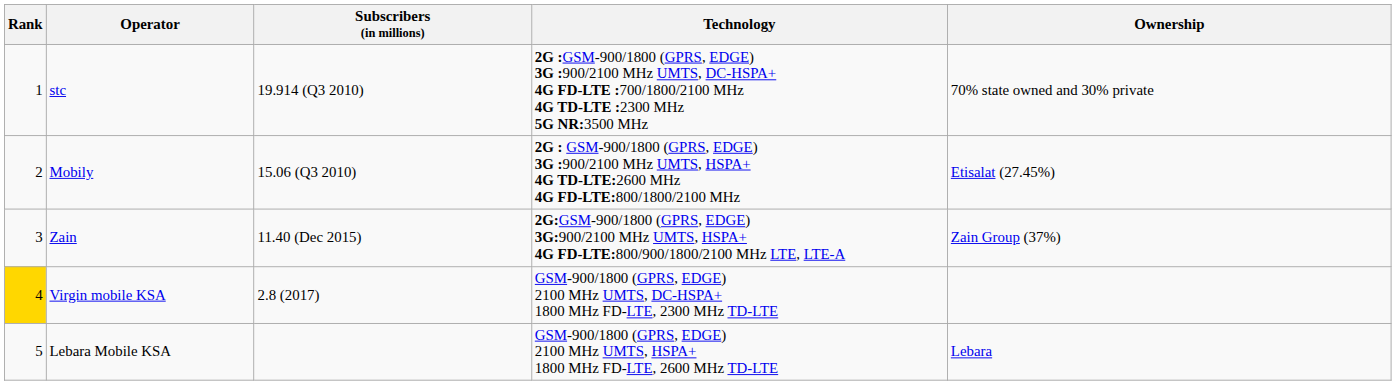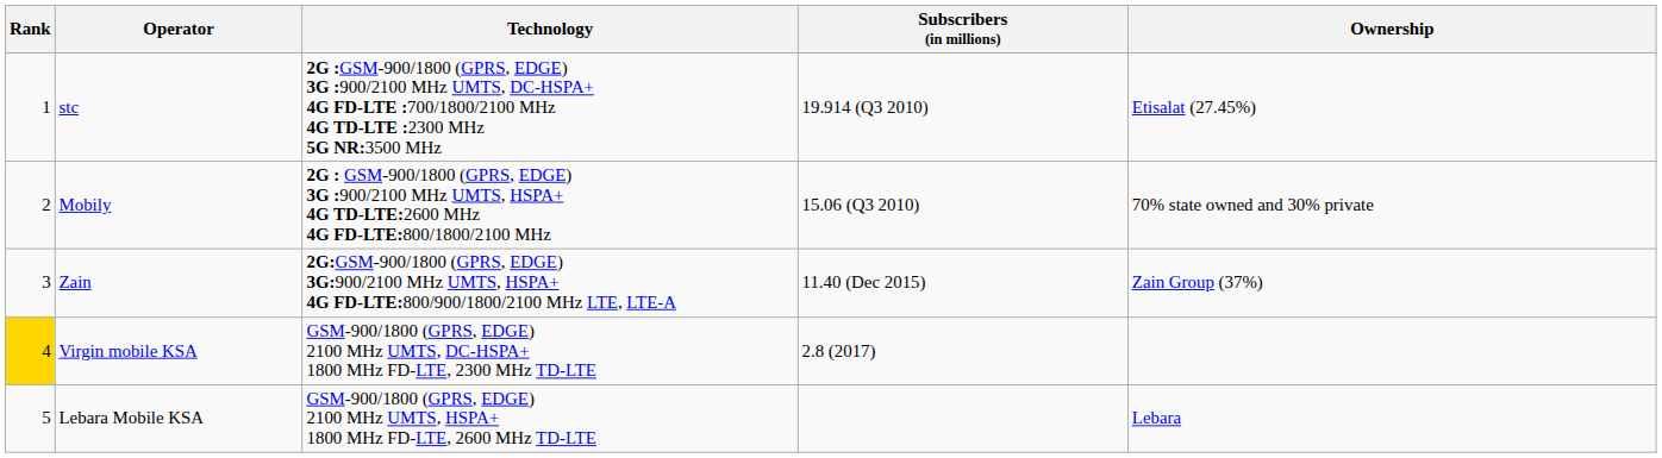columns swapped: Technology <-> Subscribers (in millions)
stc | Ownership: 70% state owned and 30% private -> Etisalat (27.45%)
Mobily | Ownership: Etisalat (27.45%) -> 70% state owned and 30% private
